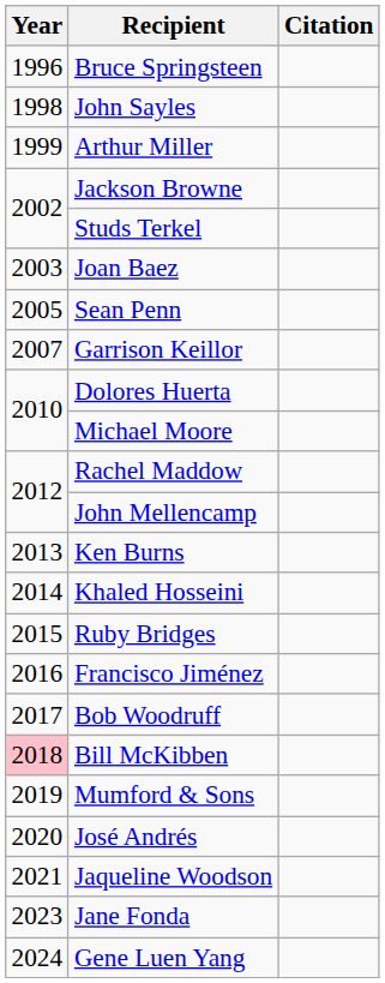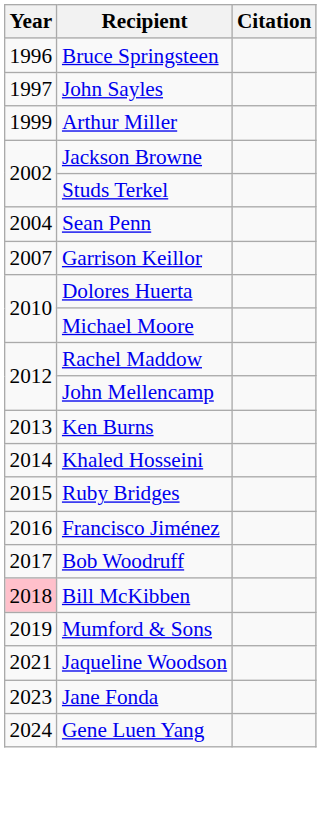John Sayles | Year: 1998 -> 1997
- row: 2003 | Joan Baez
Sean Penn | Year: 2005 -> 2004
- row: 2020 | José Andrés
